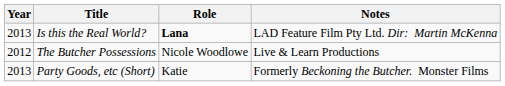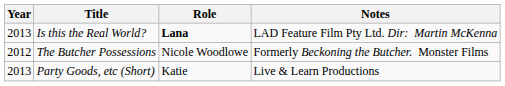The Butcher Possessions | Notes: Live & Learn Productions -> Formerly Beckoning the Butcher. Monster Films
Party Goods, etc (Short) | Notes: Formerly Beckoning the Butcher. Monster Films -> Live & Learn Productions
